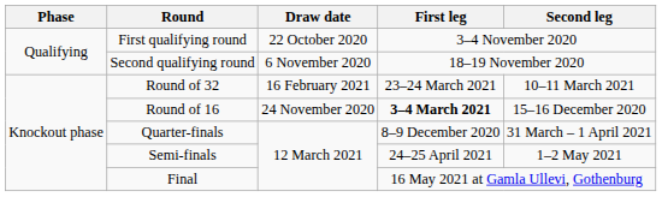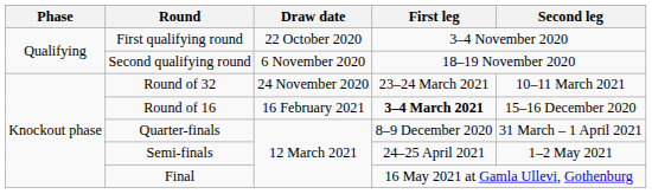Round of 32 | Draw date: 16 February 2021 -> 24 November 2020
Round of 16 | Draw date: 24 November 2020 -> 16 February 2021
